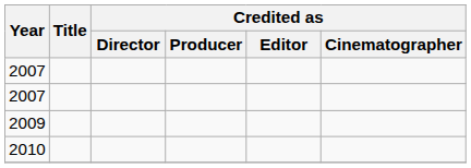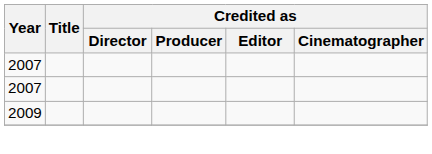- row: 2010
